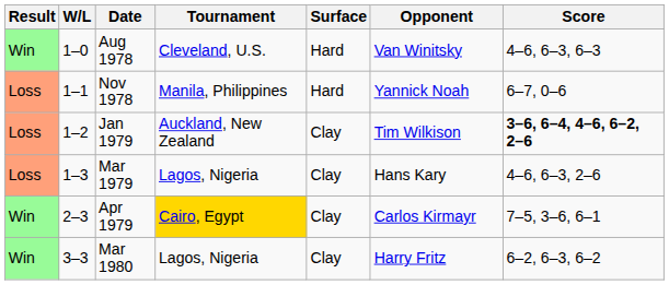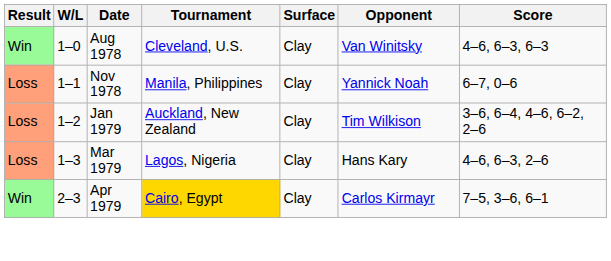Aug 1978 | Surface: Hard -> Clay
Nov 1978 | Surface: Hard -> Clay
Jan 1979 | Score: bold -> normal
- row: Win | 3–3 | Mar 1980 | Lagos, Nigeria | Clay | Harry Fritz | 6–2, 6–3, 6–2
